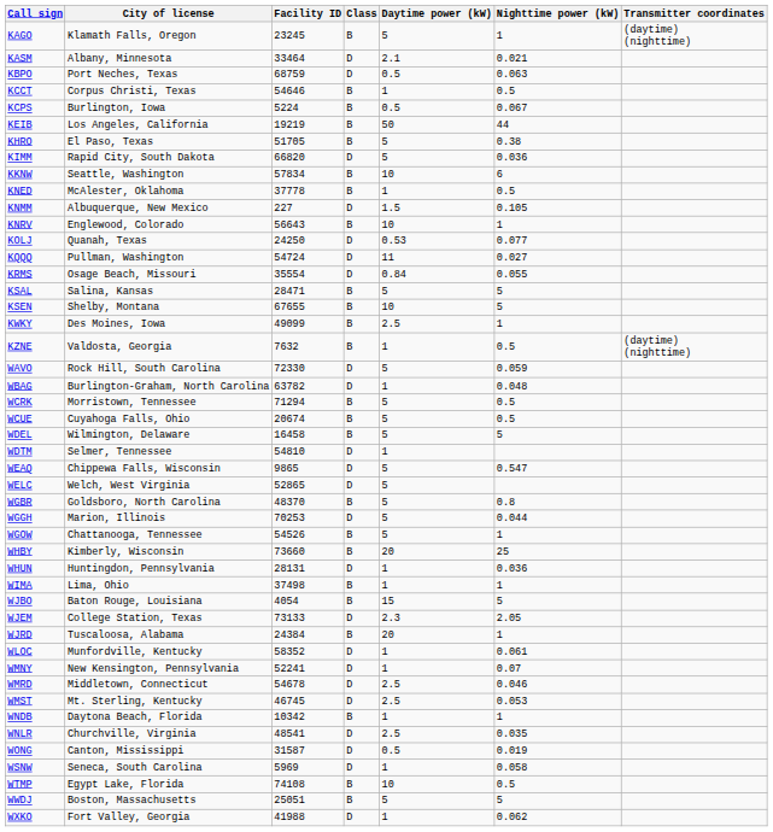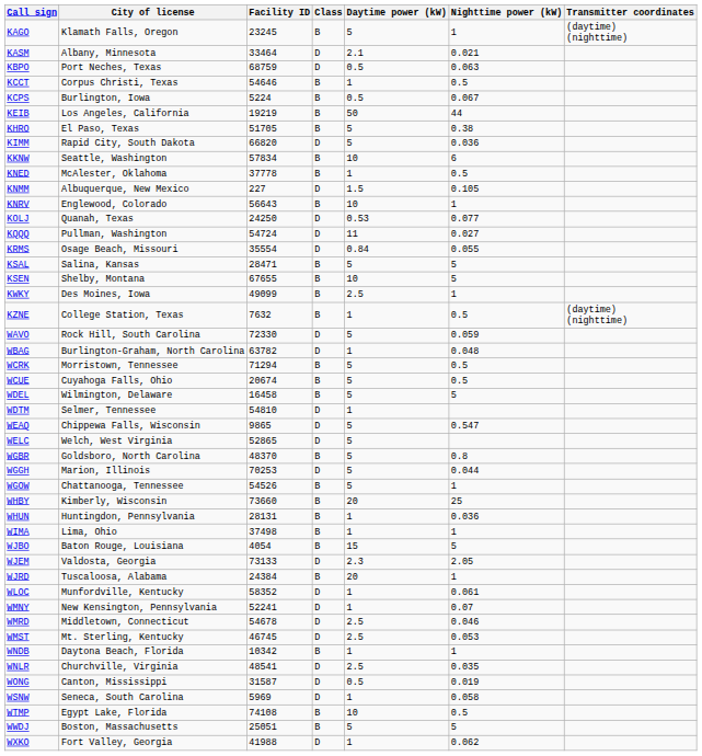KZNE | City of license: Valdosta, Georgia -> College Station, Texas
WHUN | Class: D -> B
WJEM | City of license: College Station, Texas -> Valdosta, Georgia
